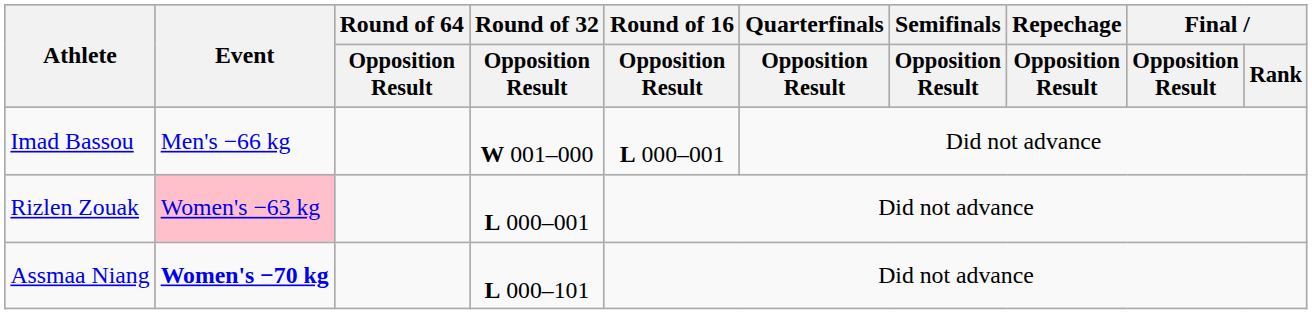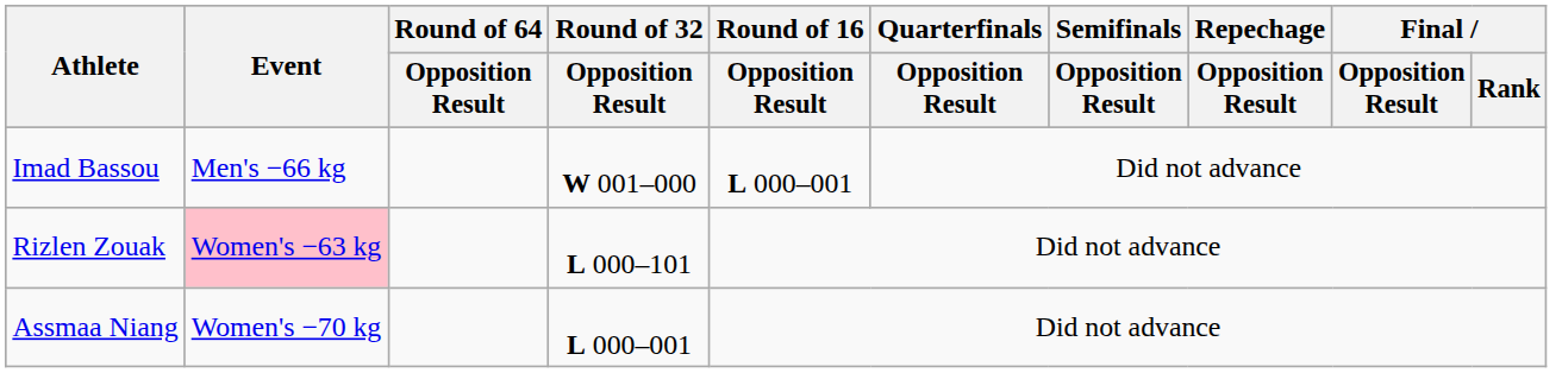Rizlen Zouak | Round of 32 / Opposition Result: L 000–001 -> L 000–101
Assmaa Niang | Event: bold -> normal
Assmaa Niang | Round of 32 / Opposition Result: L 000–101 -> L 000–001
